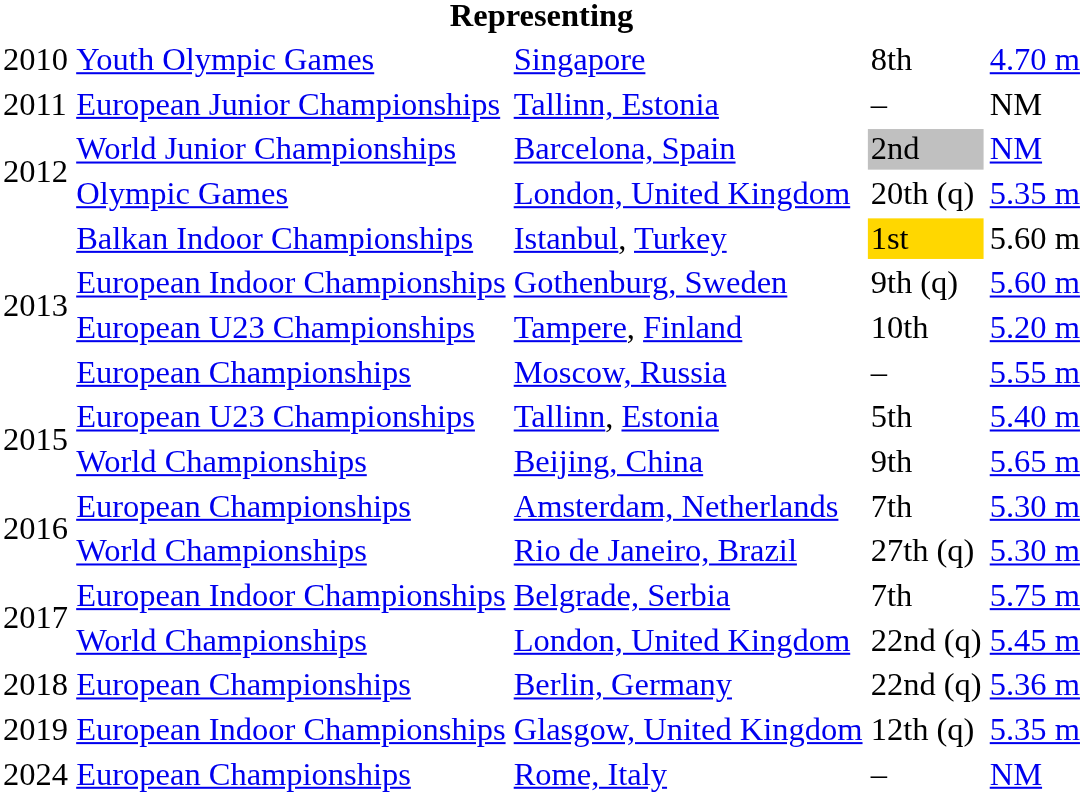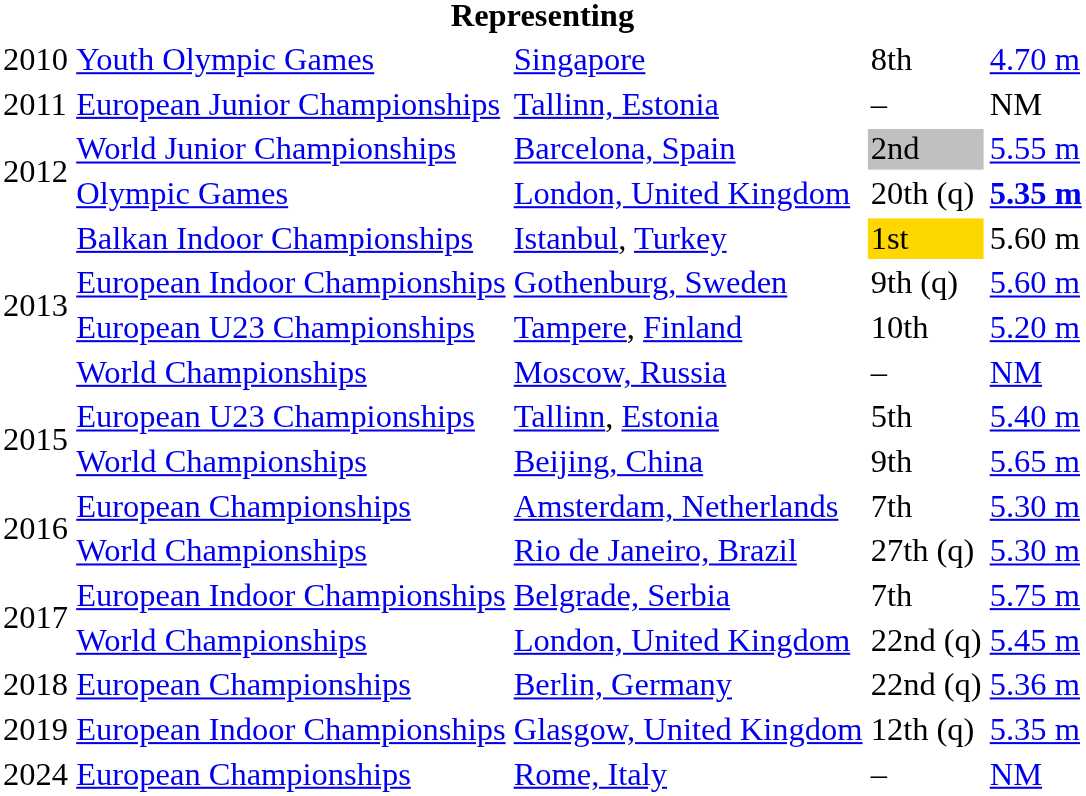Barcelona, Spain | column 5: NM -> 5.55 m
London, United Kingdom / 20th (q) | column 5: normal -> bold
Moscow, Russia | column 2: European Championships -> World Championships
Moscow, Russia | column 5: 5.55 m -> NM
